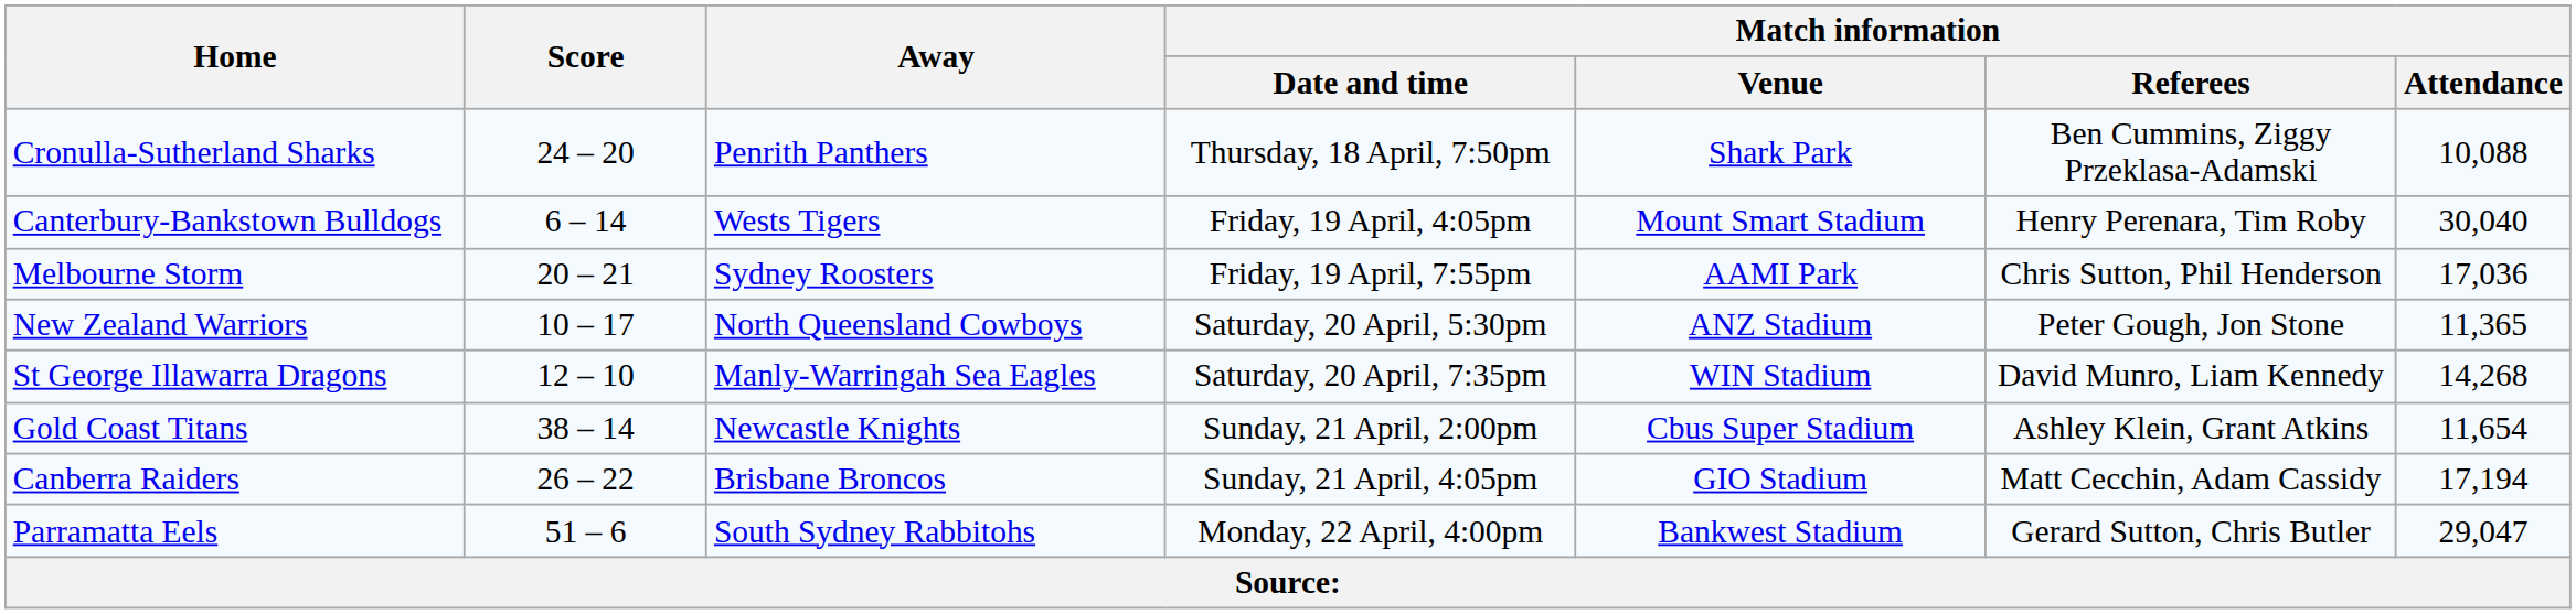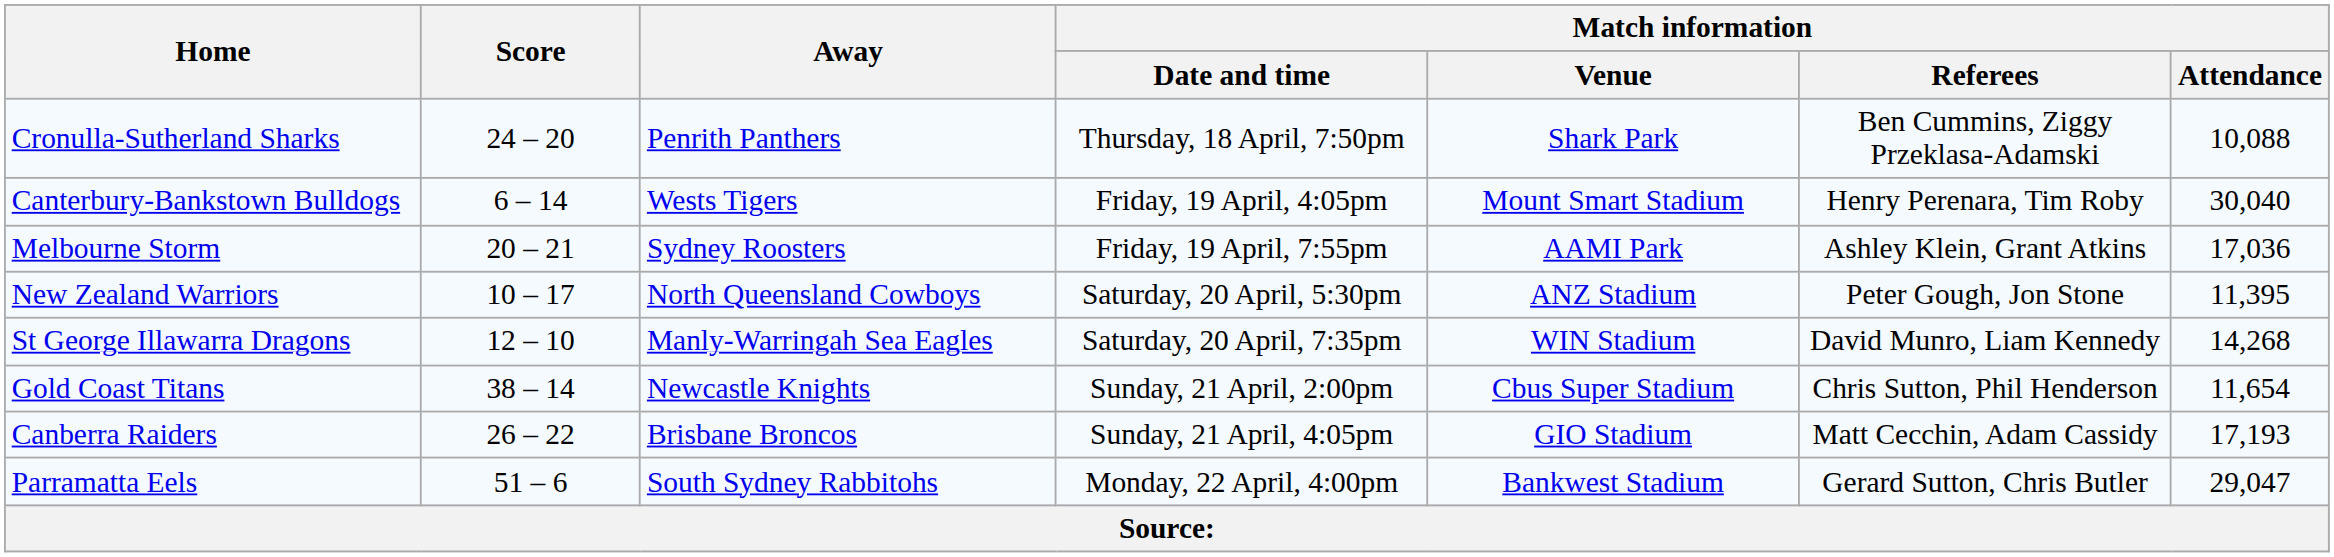Melbourne Storm | Match information / Referees: Chris Sutton, Phil Henderson -> Ashley Klein, Grant Atkins
New Zealand Warriors | Match information / Attendance: 11,365 -> 11,395
Gold Coast Titans | Match information / Referees: Ashley Klein, Grant Atkins -> Chris Sutton, Phil Henderson
Canberra Raiders | Match information / Attendance: 17,194 -> 17,193
